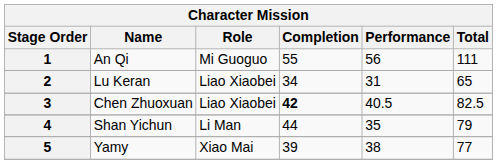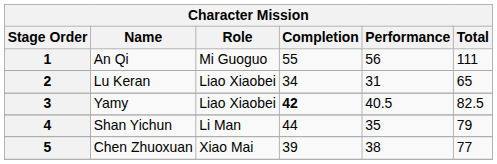3 | Name: Chen Zhuoxuan -> Yamy
5 | Name: Yamy -> Chen Zhuoxuan
